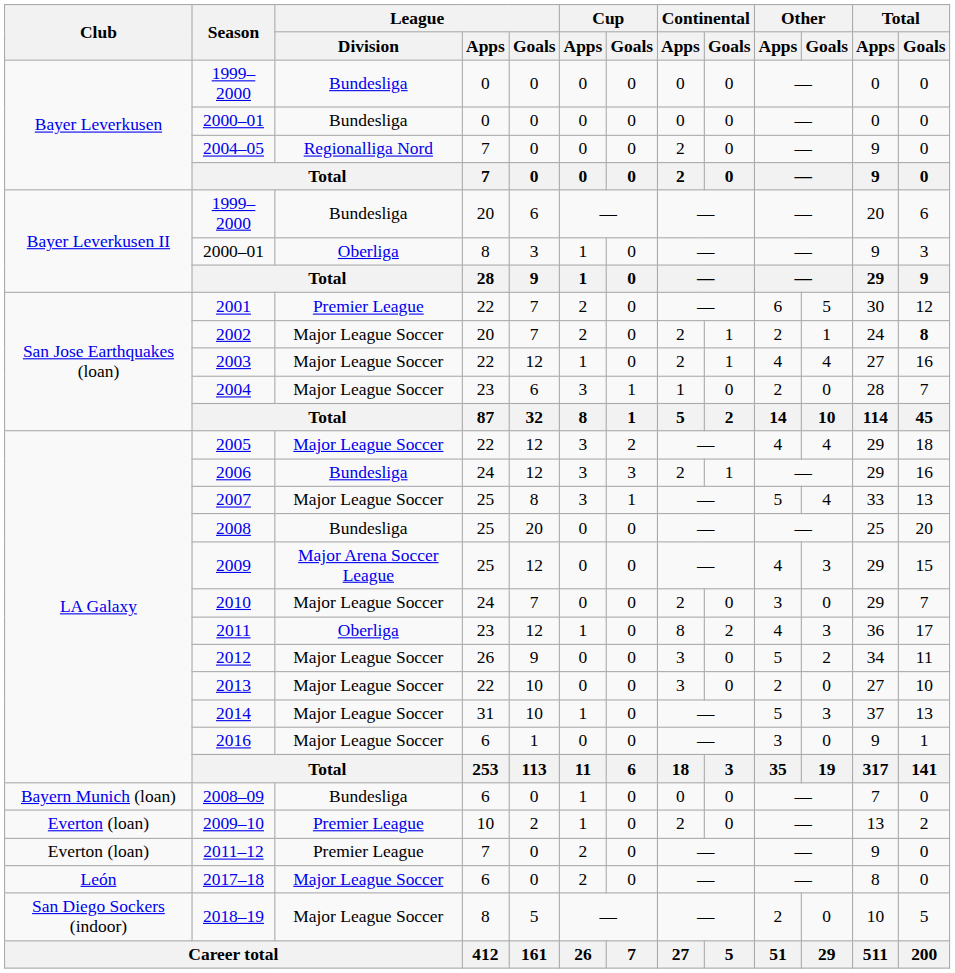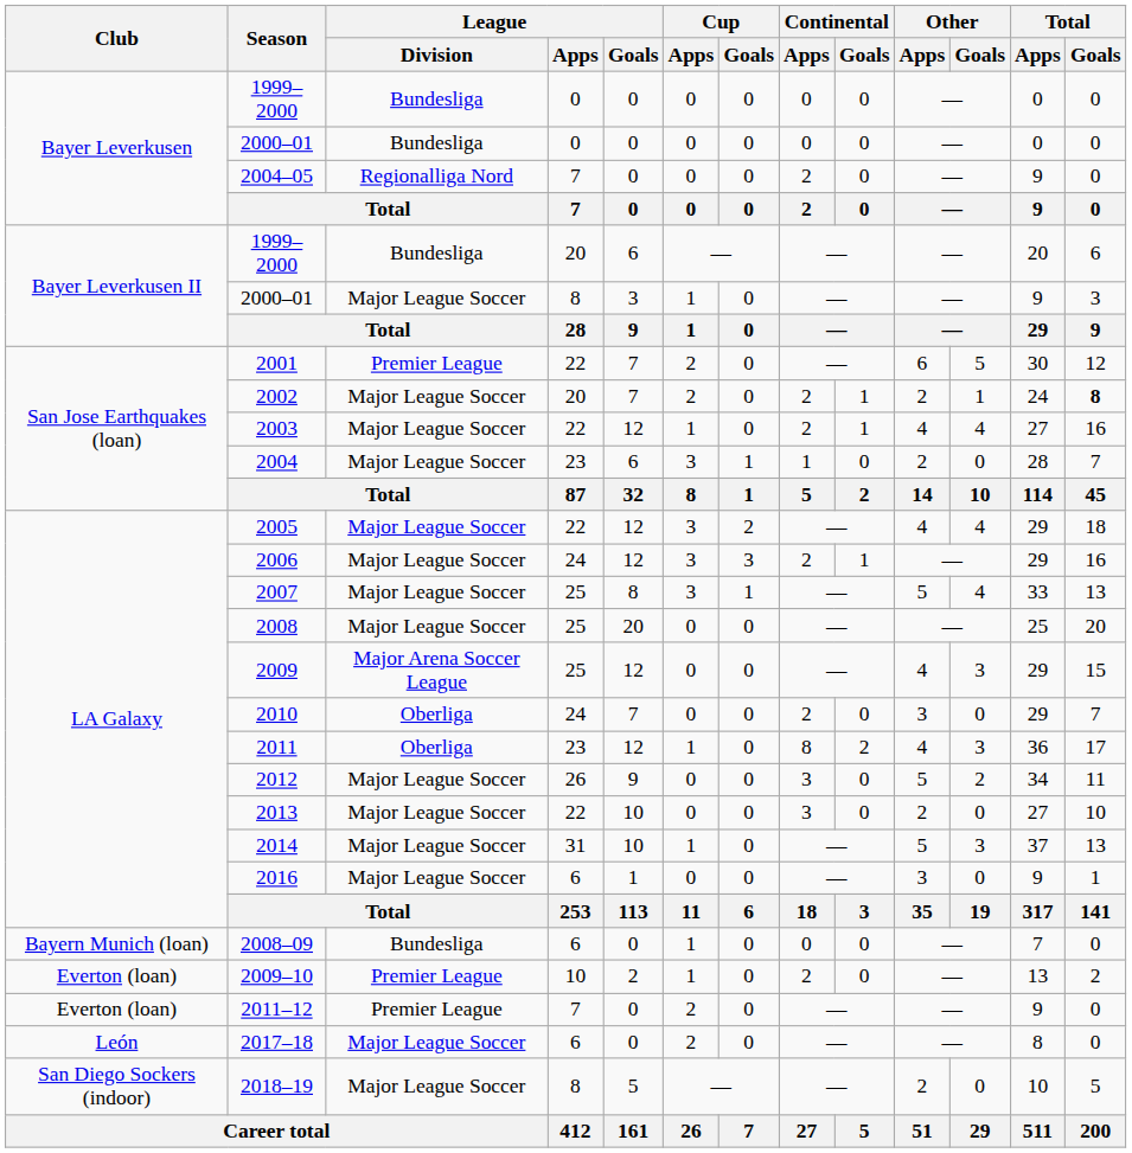2000–01 / 8 | League / Division: Oberliga -> Major League Soccer
2006 | League / Division: Bundesliga -> Major League Soccer
2008 | League / Division: Bundesliga -> Major League Soccer
2010 | League / Division: Major League Soccer -> Oberliga
